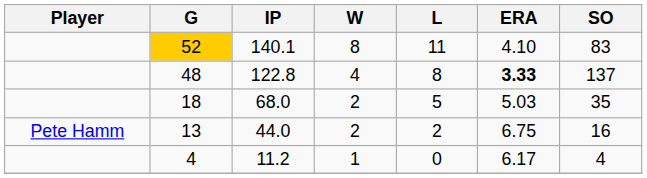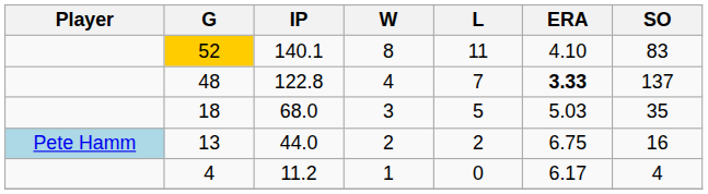48 | L: 8 -> 7
18 | W: 2 -> 3
13 | Player: no background -> lightblue background
